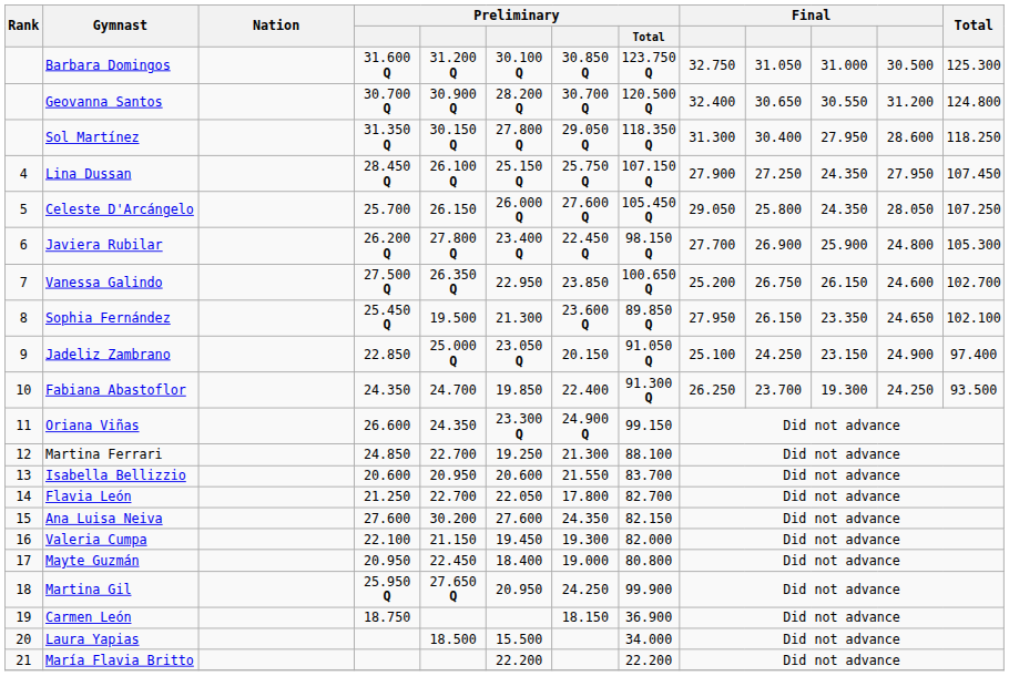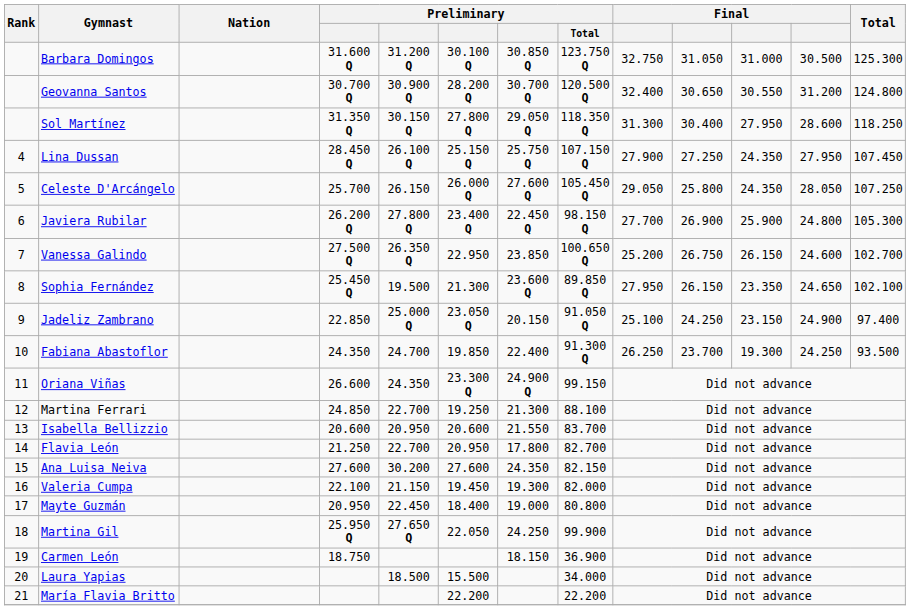Flavia León | column 6: 22.050 -> 20.950
Martina Gil | column 6: 20.950 -> 22.050
